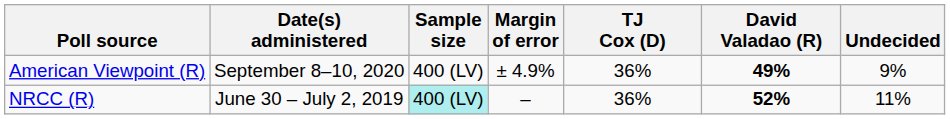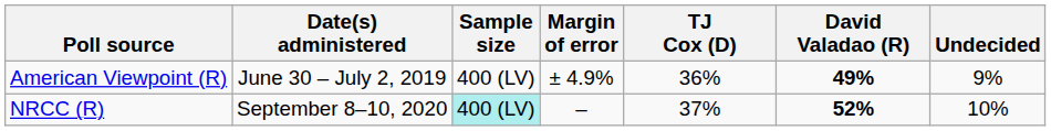American Viewpoint (R) | Date(s) administered: September 8–10, 2020 -> June 30 – July 2, 2019
NRCC (R) | Date(s) administered: June 30 – July 2, 2019 -> September 8–10, 2020
NRCC (R) | TJ Cox (D): 36% -> 37%
NRCC (R) | Undecided: 11% -> 10%
